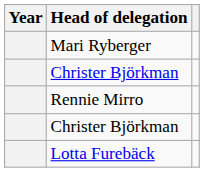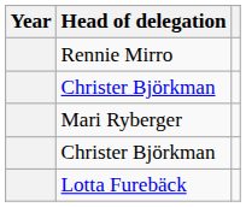rows swapped: Rennie Mirro <-> Mari Ryberger
